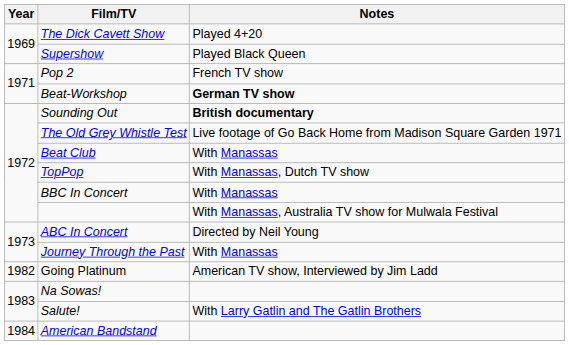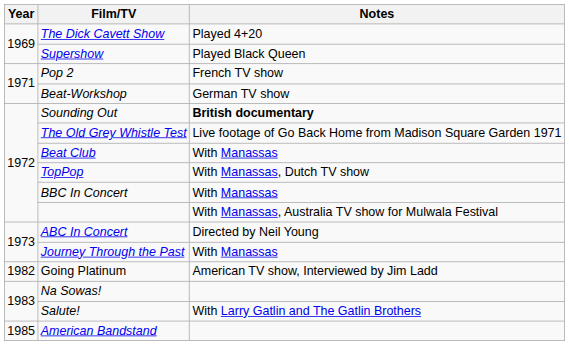Beat-Workshop | Notes: bold -> normal
American Bandstand | Year: 1984 -> 1985
